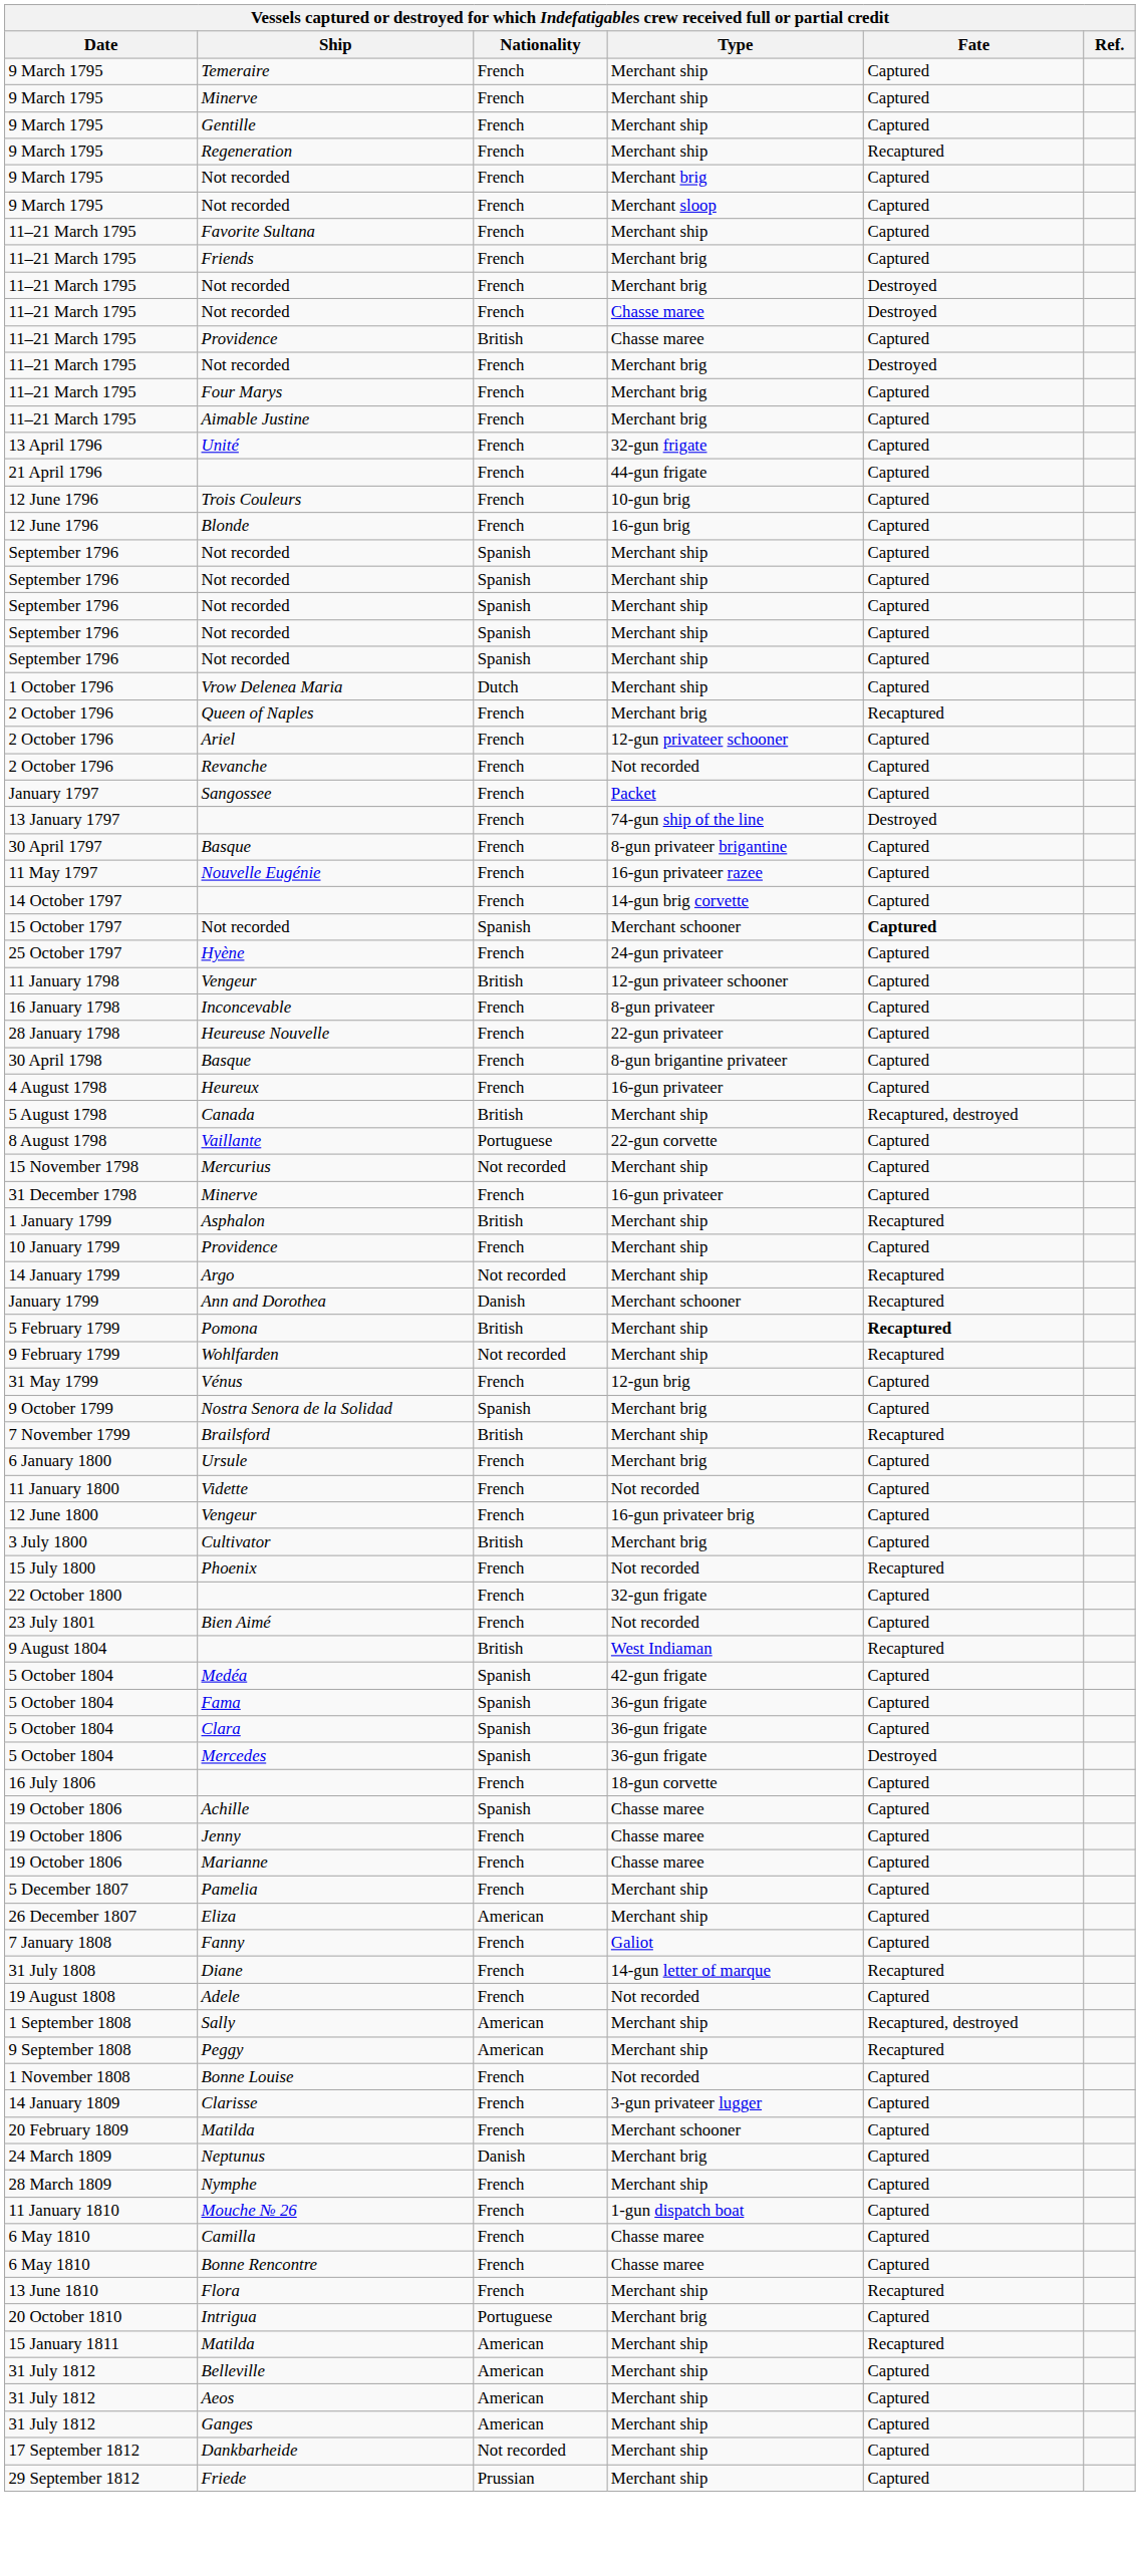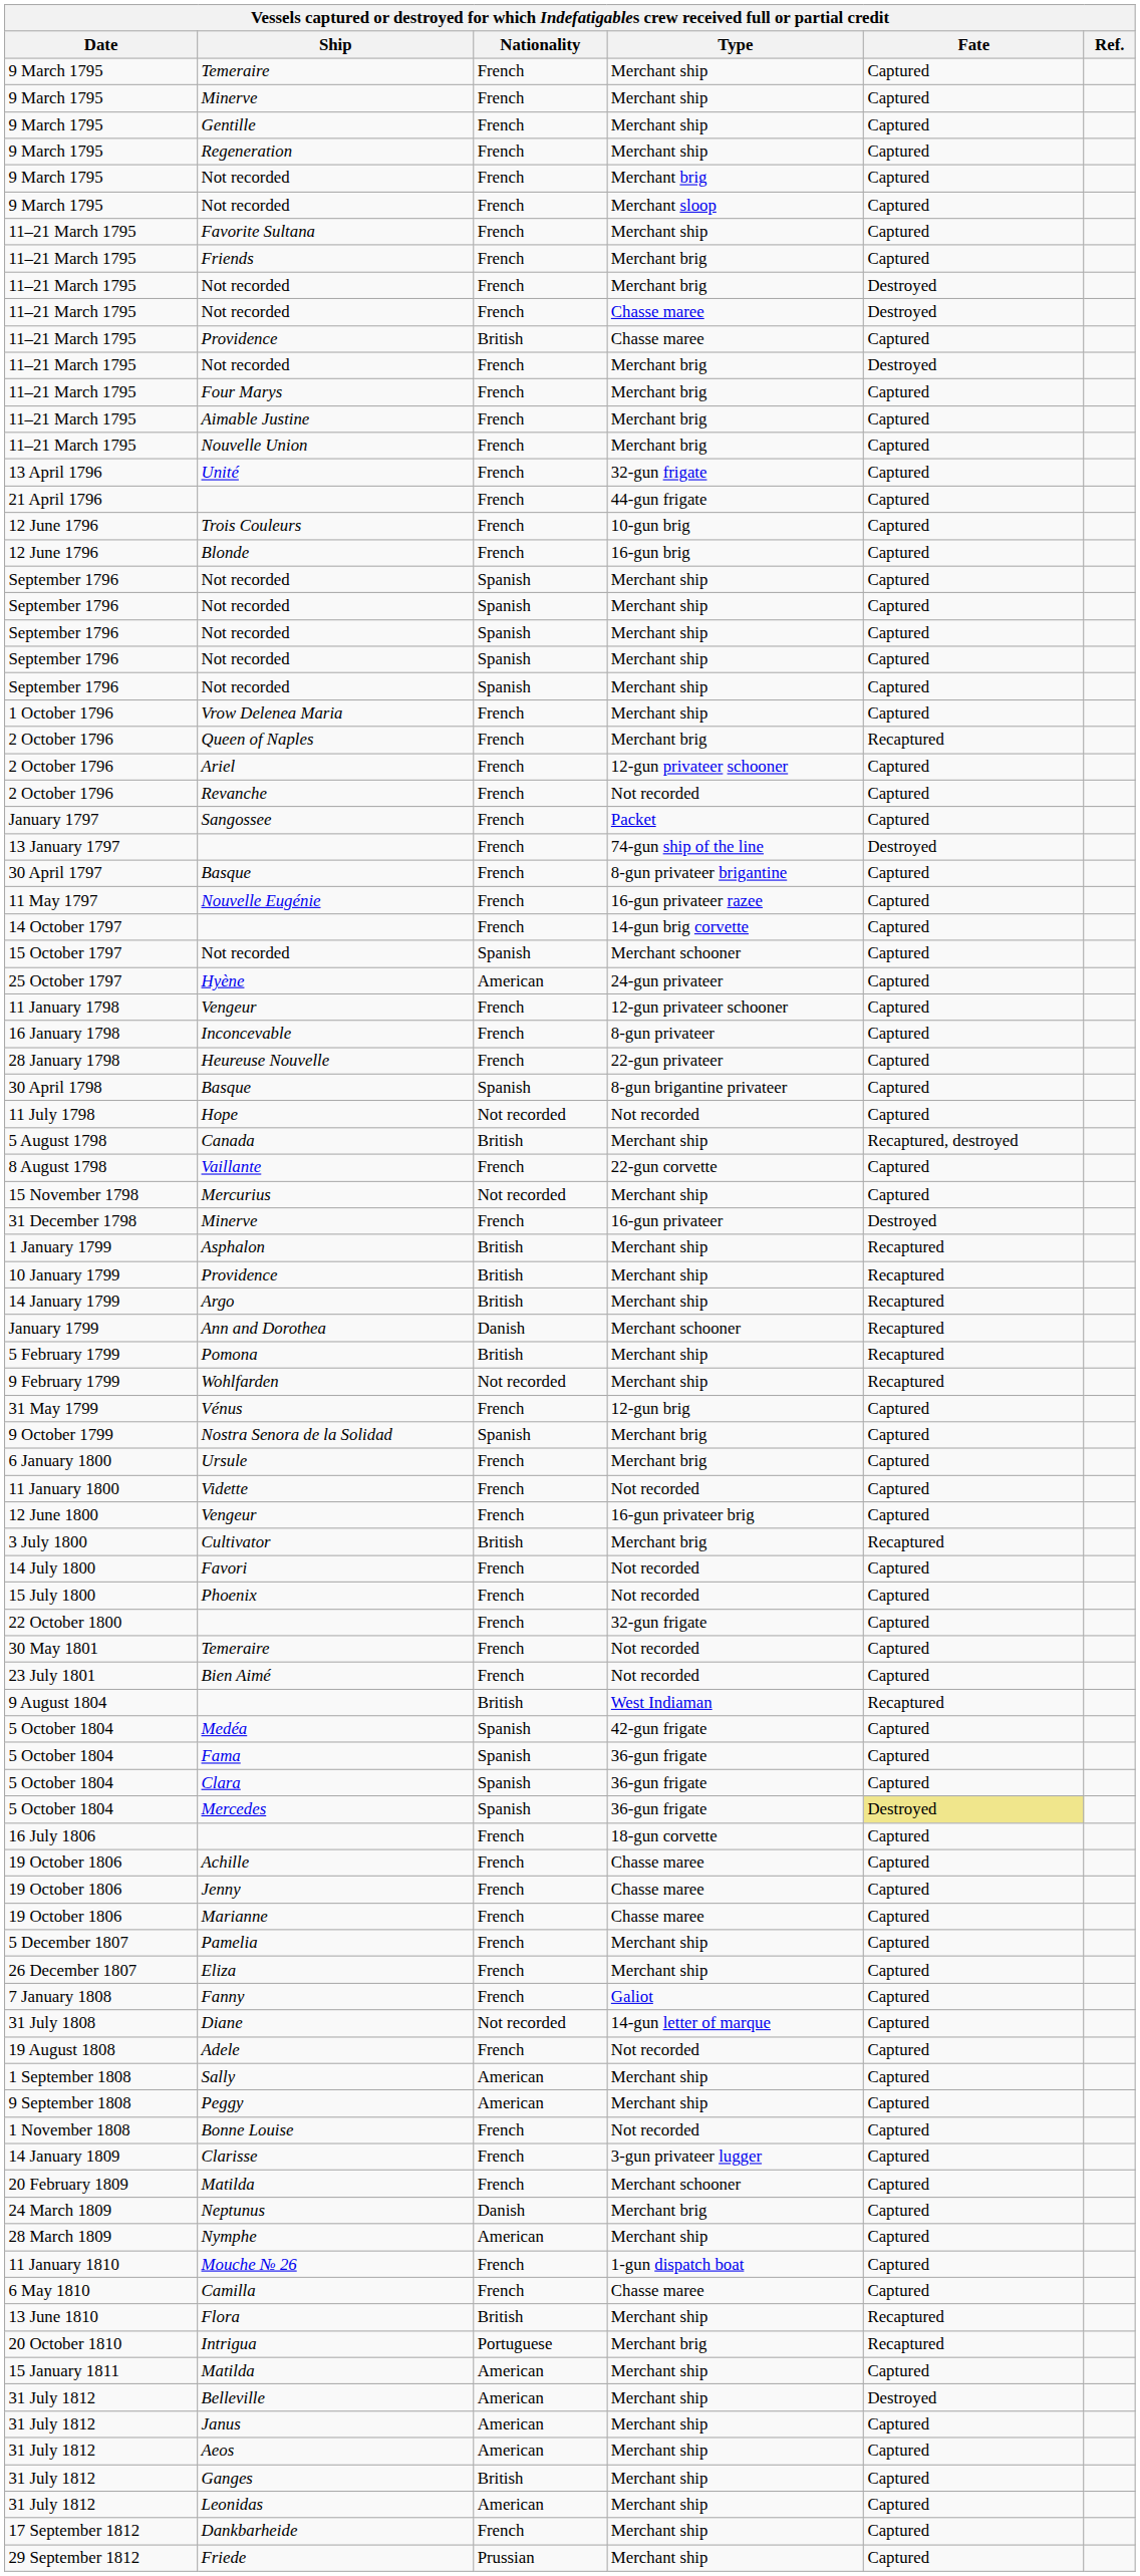Regeneration | Fate: Recaptured -> Captured
+ row: 11–21 March 1795 | Nouvelle Union | French | Merchant brig | Captured
Vrow Delenea Maria | Nationality: Dutch -> French
Not recorded / Merchant schooner | Fate: bold -> normal
Hyène | Nationality: French -> American
Vengeur / 12-gun privateer schooner | Nationality: British -> French
Basque / 8-gun brigantine privateer | Nationality: French -> Spanish
+ row: 11 July 1798 | Hope | Not recorded | Not recorded | Captured
- row: 4 August 1798 | Heureux | French | 16-gun privateer | Captured
Vaillante | Nationality: Portuguese -> French
Minerve / 16-gun privateer | Fate: Captured -> Destroyed
Providence / Merchant ship | Nationality: French -> British
Providence / Merchant ship | Fate: Captured -> Recaptured
Argo | Nationality: Not recorded -> British
Pomona | Fate: bold -> normal
- row: 7 November 1799 | Brailsford | British | Merchant ship | Recaptured
Cultivator | Fate: Captured -> Recaptured
+ row: 14 July 1800 | Favori | French | Not recorded | Captured
Phoenix | Fate: Recaptured -> Captured
+ row: 30 May 1801 | Temeraire | French | Not recorded | Captured
Mercedes | Fate: no background -> khaki background
Achille | Nationality: Spanish -> French
Eliza | Nationality: American -> French
Diane | Nationality: French -> Not recorded
Diane | Fate: Recaptured -> Captured
Sally | Fate: Recaptured, destroyed -> Captured
Peggy | Fate: Recaptured -> Captured
Nymphe | Nationality: French -> American
- row: 6 May 1810 | Bonne Rencontre | French | Chasse maree | Captured
Flora | Nationality: French -> British
Intrigua | Fate: Captured -> Recaptured
Matilda / Merchant ship | Fate: Recaptured -> Captured
Belleville | Fate: Captured -> Destroyed
+ row: 31 July 1812 | Janus | American | Merchant ship | Captured
Ganges | Nationality: American -> British
+ row: 31 July 1812 | Leonidas | American | Merchant ship | Captured
Dankbarheide | Nationality: Not recorded -> French
